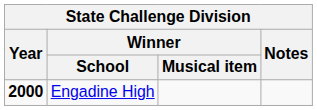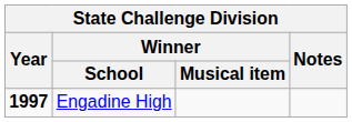Engadine High | Year: 2000 -> 1997
